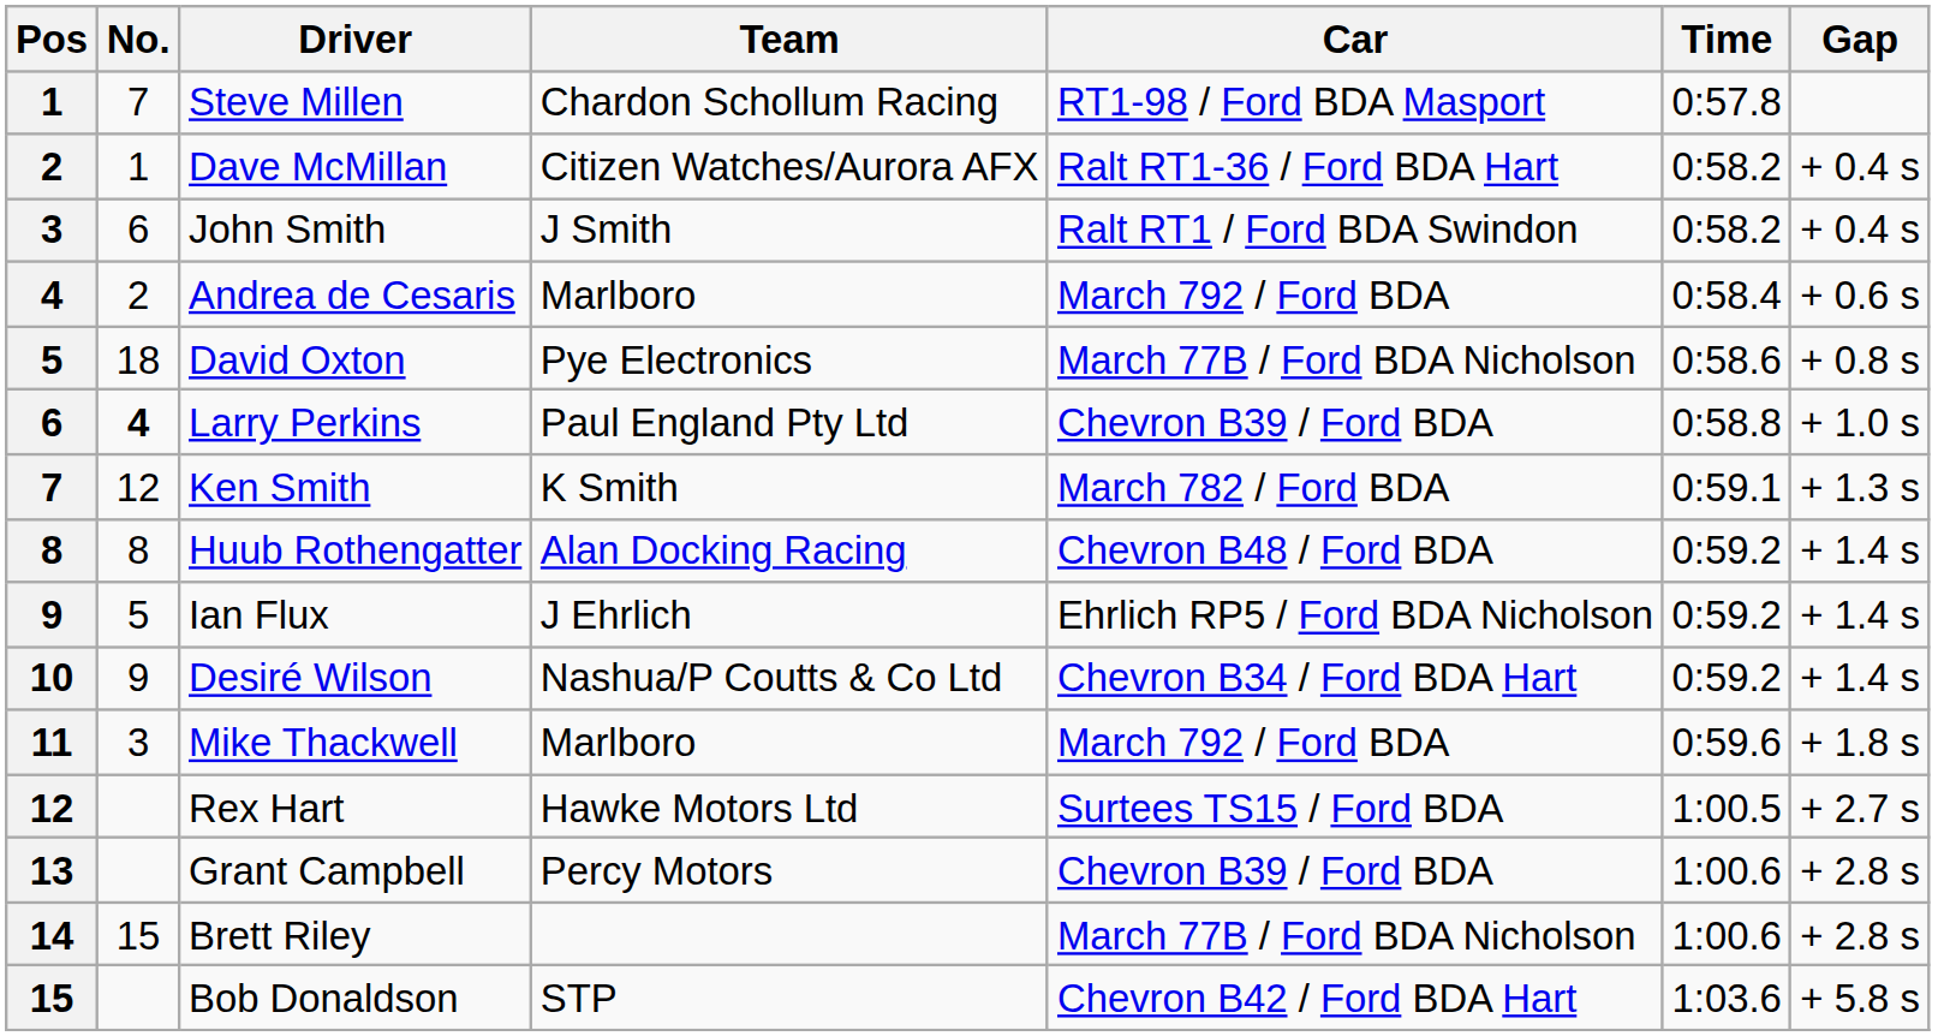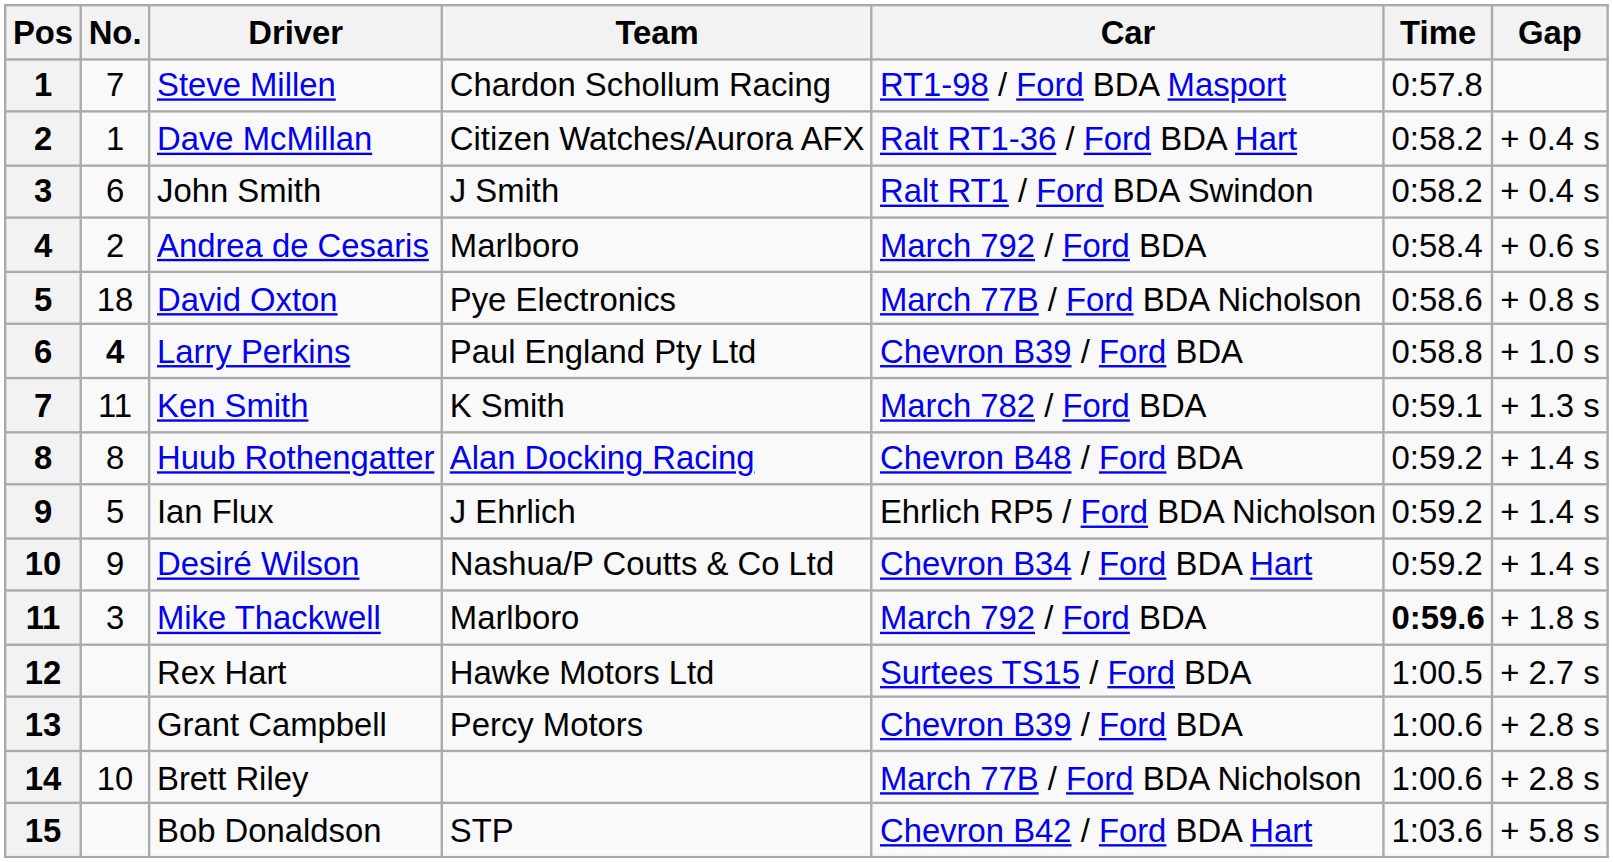Ken Smith | No.: 12 -> 11
Mike Thackwell | Time: normal -> bold
Brett Riley | No.: 15 -> 10
